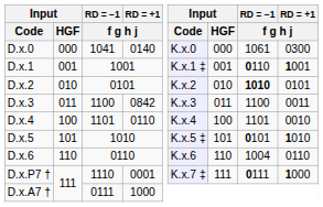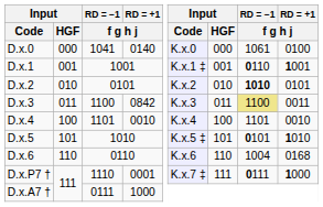D.x.0 | column 9: 0300 -> 0100
D.x.3 | column 8: no background -> khaki background
D.x.4 | column 4: 0110 -> 0010
D.x.6 | column 9: 0110 -> 0168
